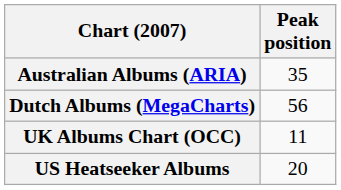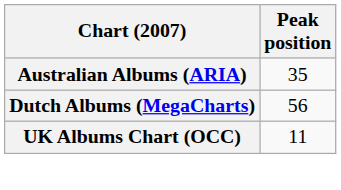- row: US Heatseeker Albums | 20
